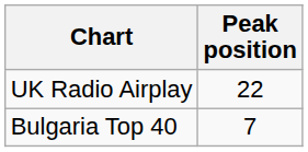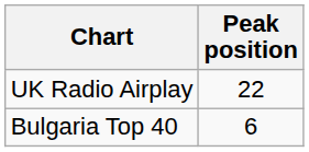Bulgaria Top 40 | Peak position: 7 -> 6
